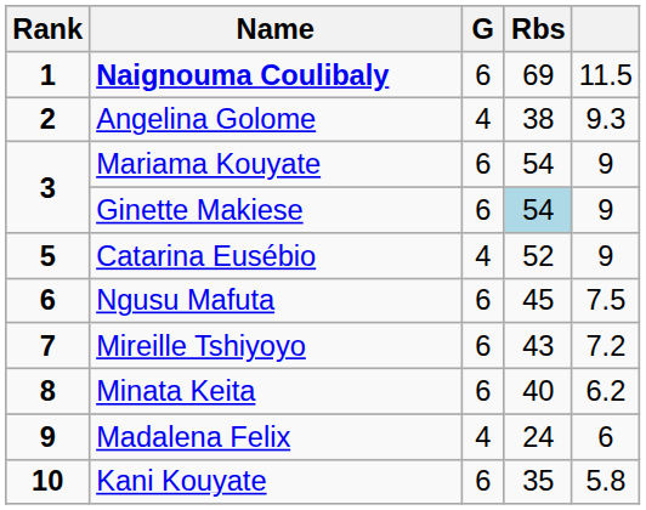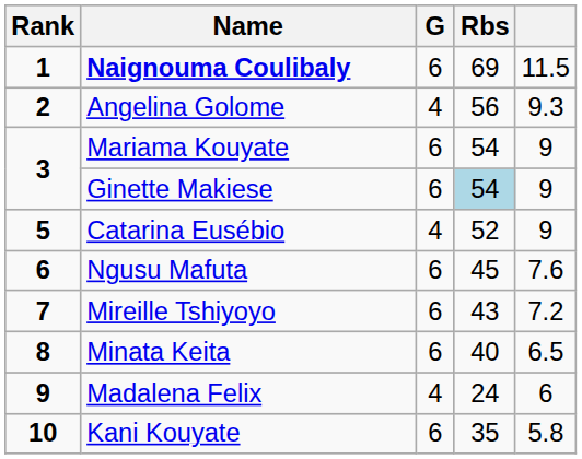Angelina Golome | Rbs: 38 -> 56
Ngusu Mafuta | column 5: 7.5 -> 7.6
Minata Keita | column 5: 6.2 -> 6.5
